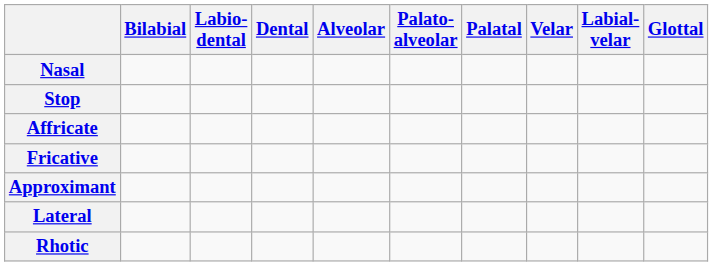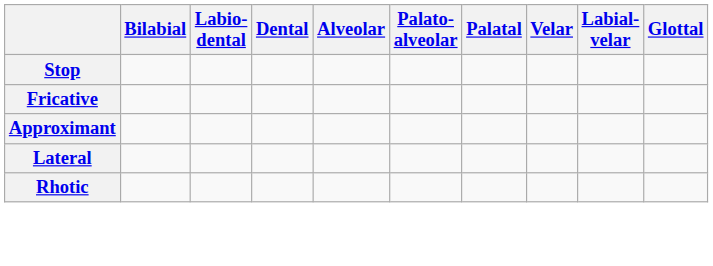- row: Nasal
- row: Affricate
